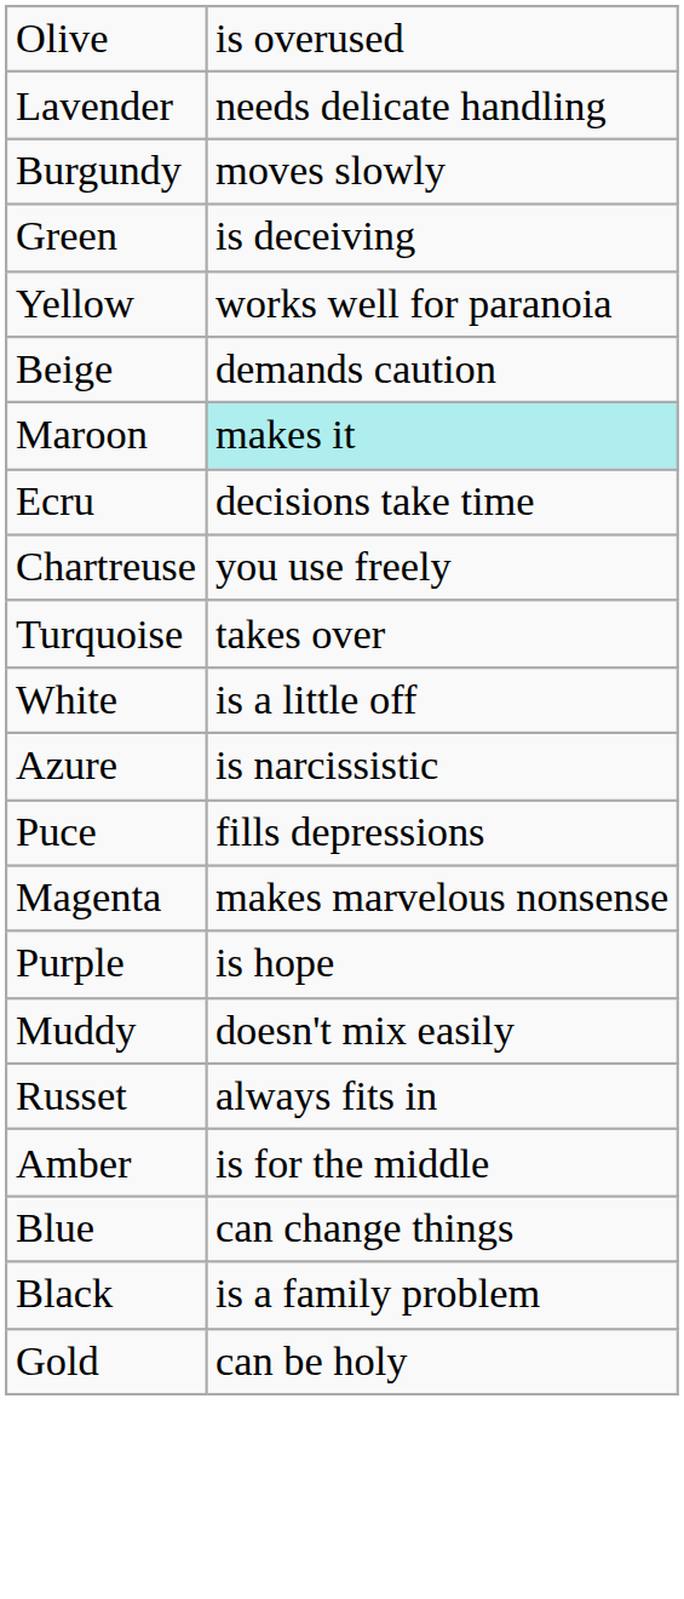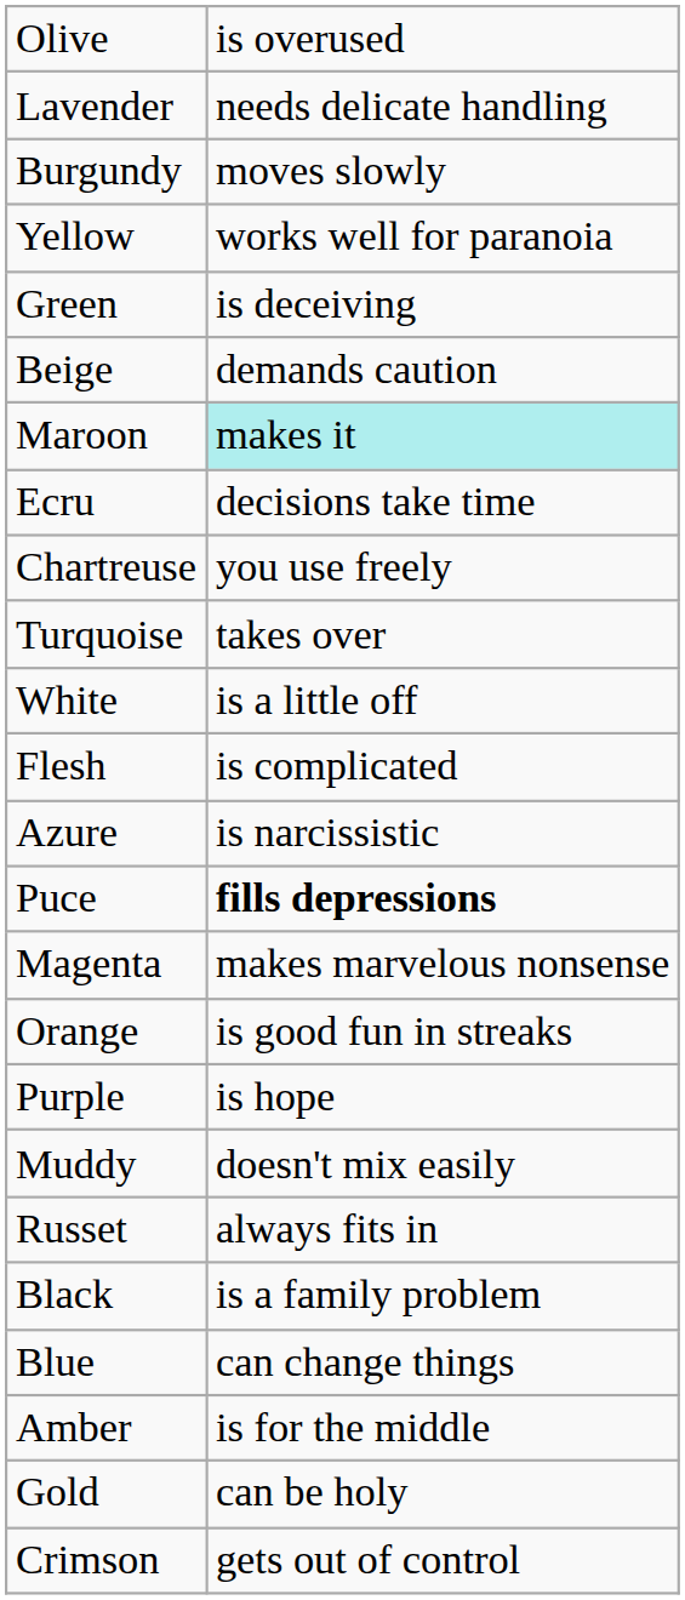rows swapped: Yellow <-> Green
+ row: Flesh | is complicated
Puce | column 2: normal -> bold
+ row: Orange | is good fun in streaks
rows swapped: Amber <-> Black
+ row: Crimson | gets out of control
